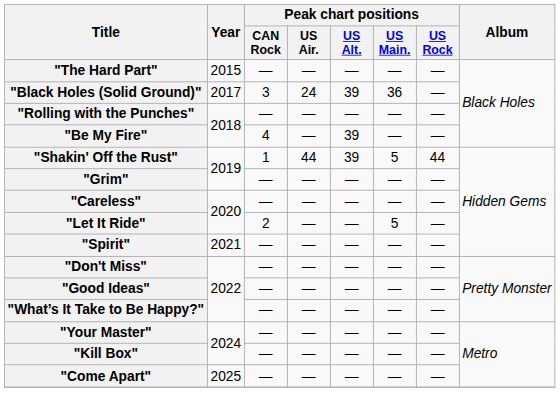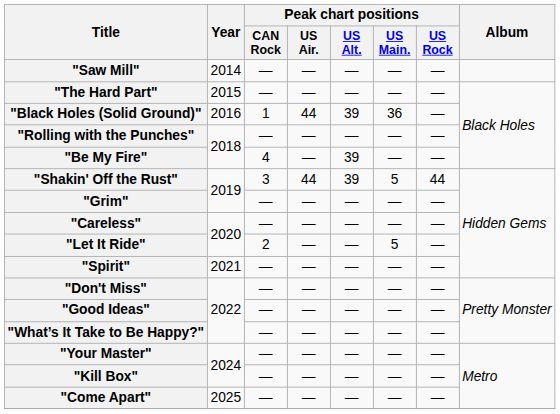+ row: "Saw Mill" | 2014 | — | — | — | — | —
"Black Holes (Solid Ground)" | Year: 2017 -> 2016
"Black Holes (Solid Ground)" | Peak chart positions / CAN Rock: 3 -> 1
"Black Holes (Solid Ground)" | Peak chart positions / US Air.: 24 -> 44
"Shakin' Off the Rust" | Peak chart positions / CAN Rock: 1 -> 3
